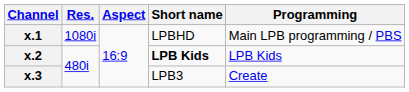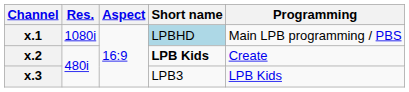x.1 | Short name: no background -> lightblue background
x.2 | Programming: LPB Kids -> Create
x.3 | Programming: Create -> LPB Kids
